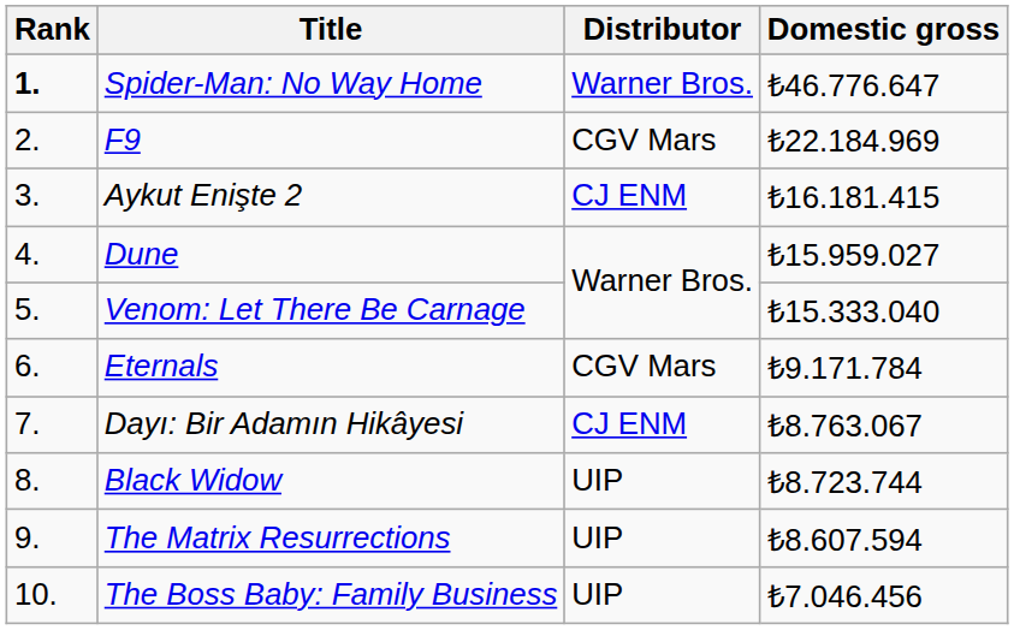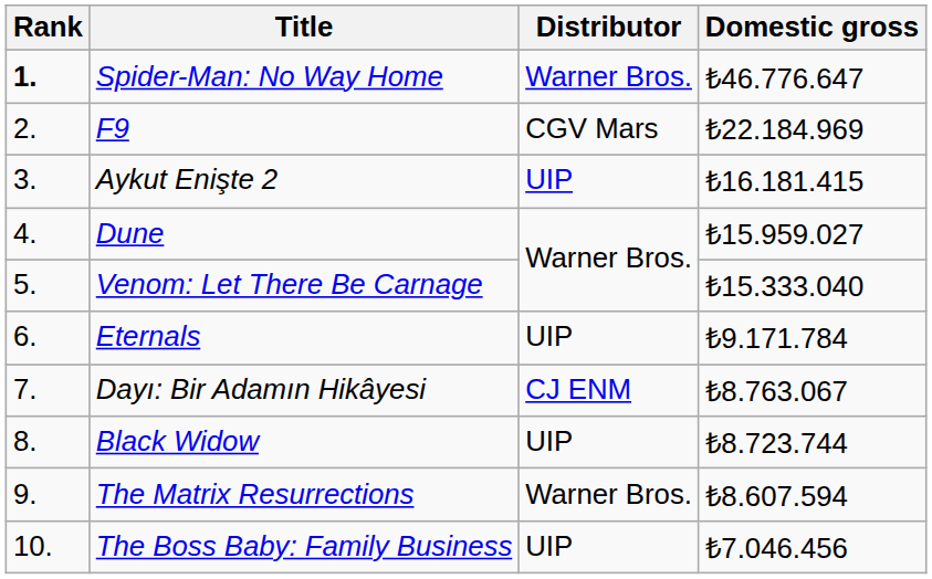Aykut Enişte 2 | Distributor: CJ ENM -> UIP
Eternals | Distributor: CGV Mars -> UIP
The Matrix Resurrections | Distributor: UIP -> Warner Bros.
